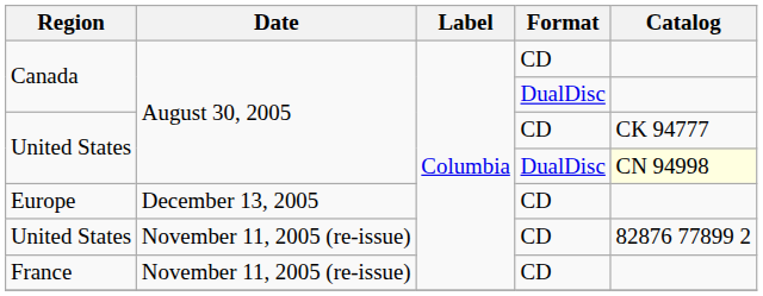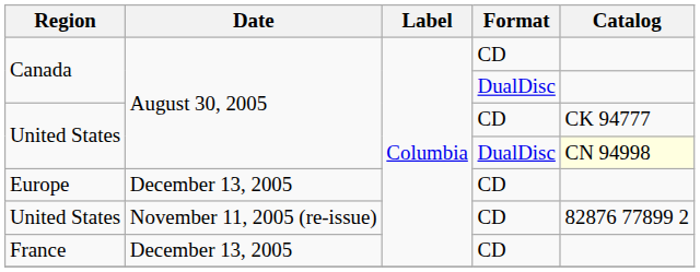France | Date: November 11, 2005 (re-issue) -> December 13, 2005
